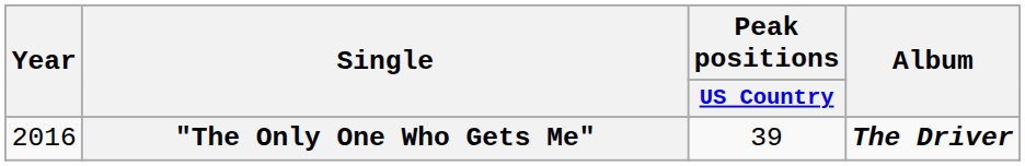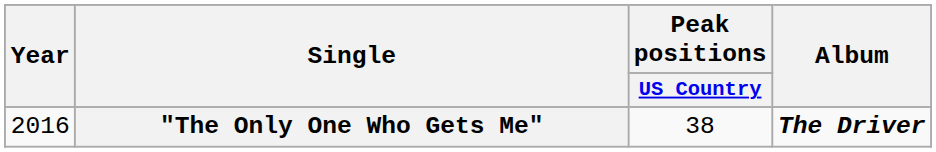"The Only One Who Gets Me" | Peak positions / US Country: 39 -> 38
